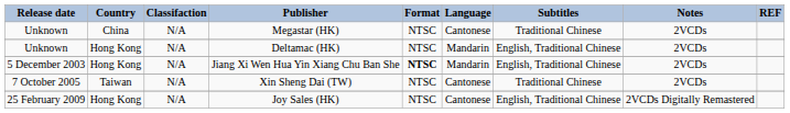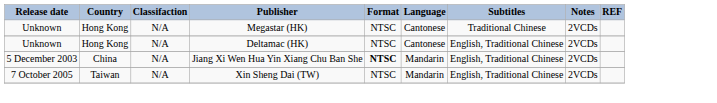Megastar (HK) | Country: China -> Hong Kong
Deltamac (HK) | Language: Mandarin -> Cantonese
Jiang Xi Wen Hua Yin Xiang Chu Ban She | Country: Hong Kong -> China
Xin Sheng Dai (TW) | Language: Cantonese -> Mandarin
Xin Sheng Dai (TW) | Subtitles: Traditional Chinese -> English, Traditional Chinese
- row: 25 February 2009 | Hong Kong | N/A | Joy Sales (HK) | NTSC | Cantonese | English, Traditional Chinese | 2VCDs Digitally Remastered
